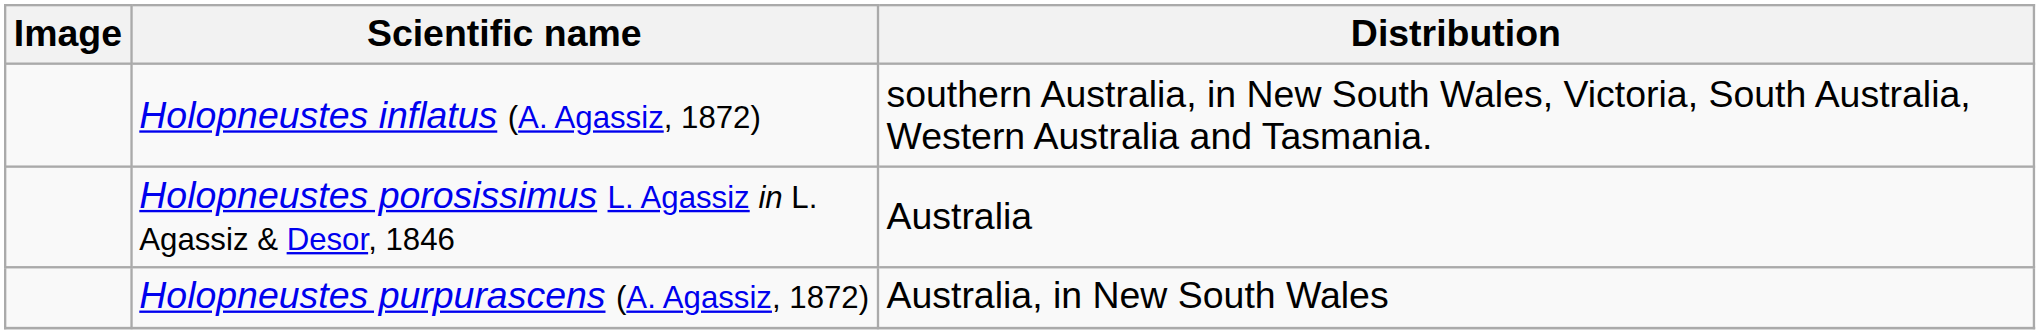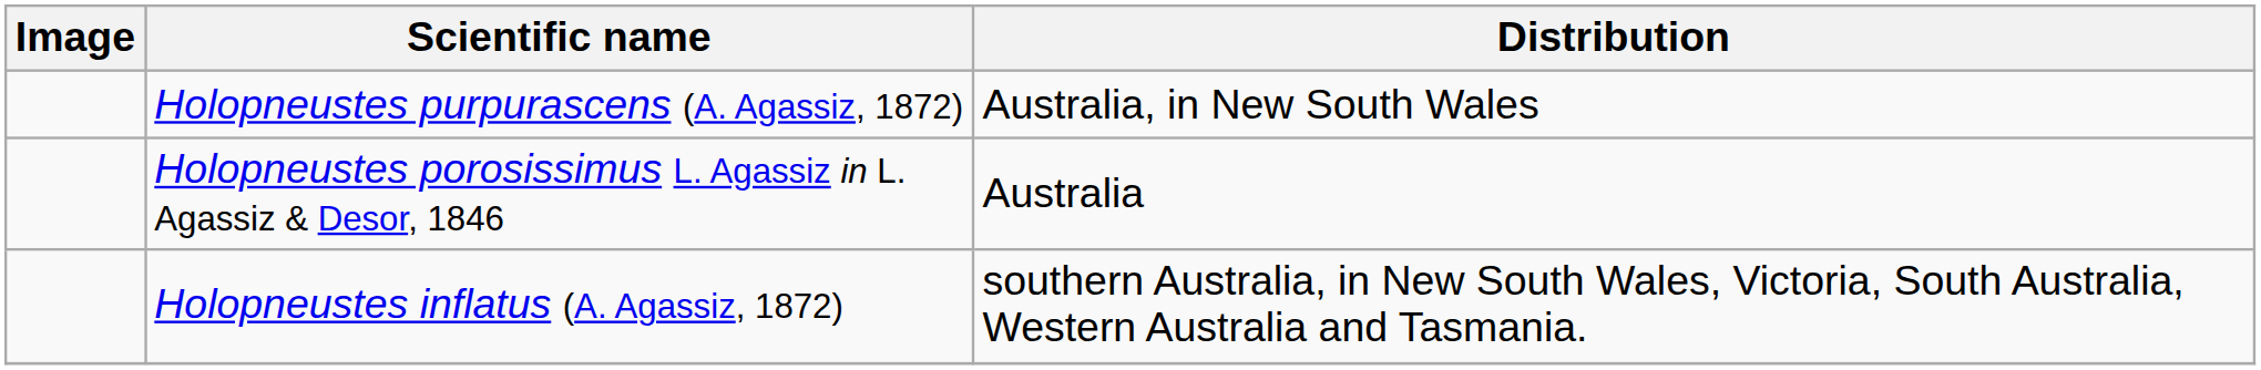rows swapped: Holopneustes inflatus (A. Agassiz, 1872) <-> Holopneustes purpurascens (A. Agassiz, 1872)
